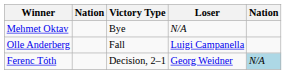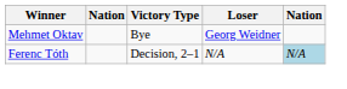Mehmet Oktav | Loser: N/A -> Georg Weidner
- row: Olle Anderberg | Fall | Luigi Campanella
Ferenc Tóth | Loser: Georg Weidner -> N/A
